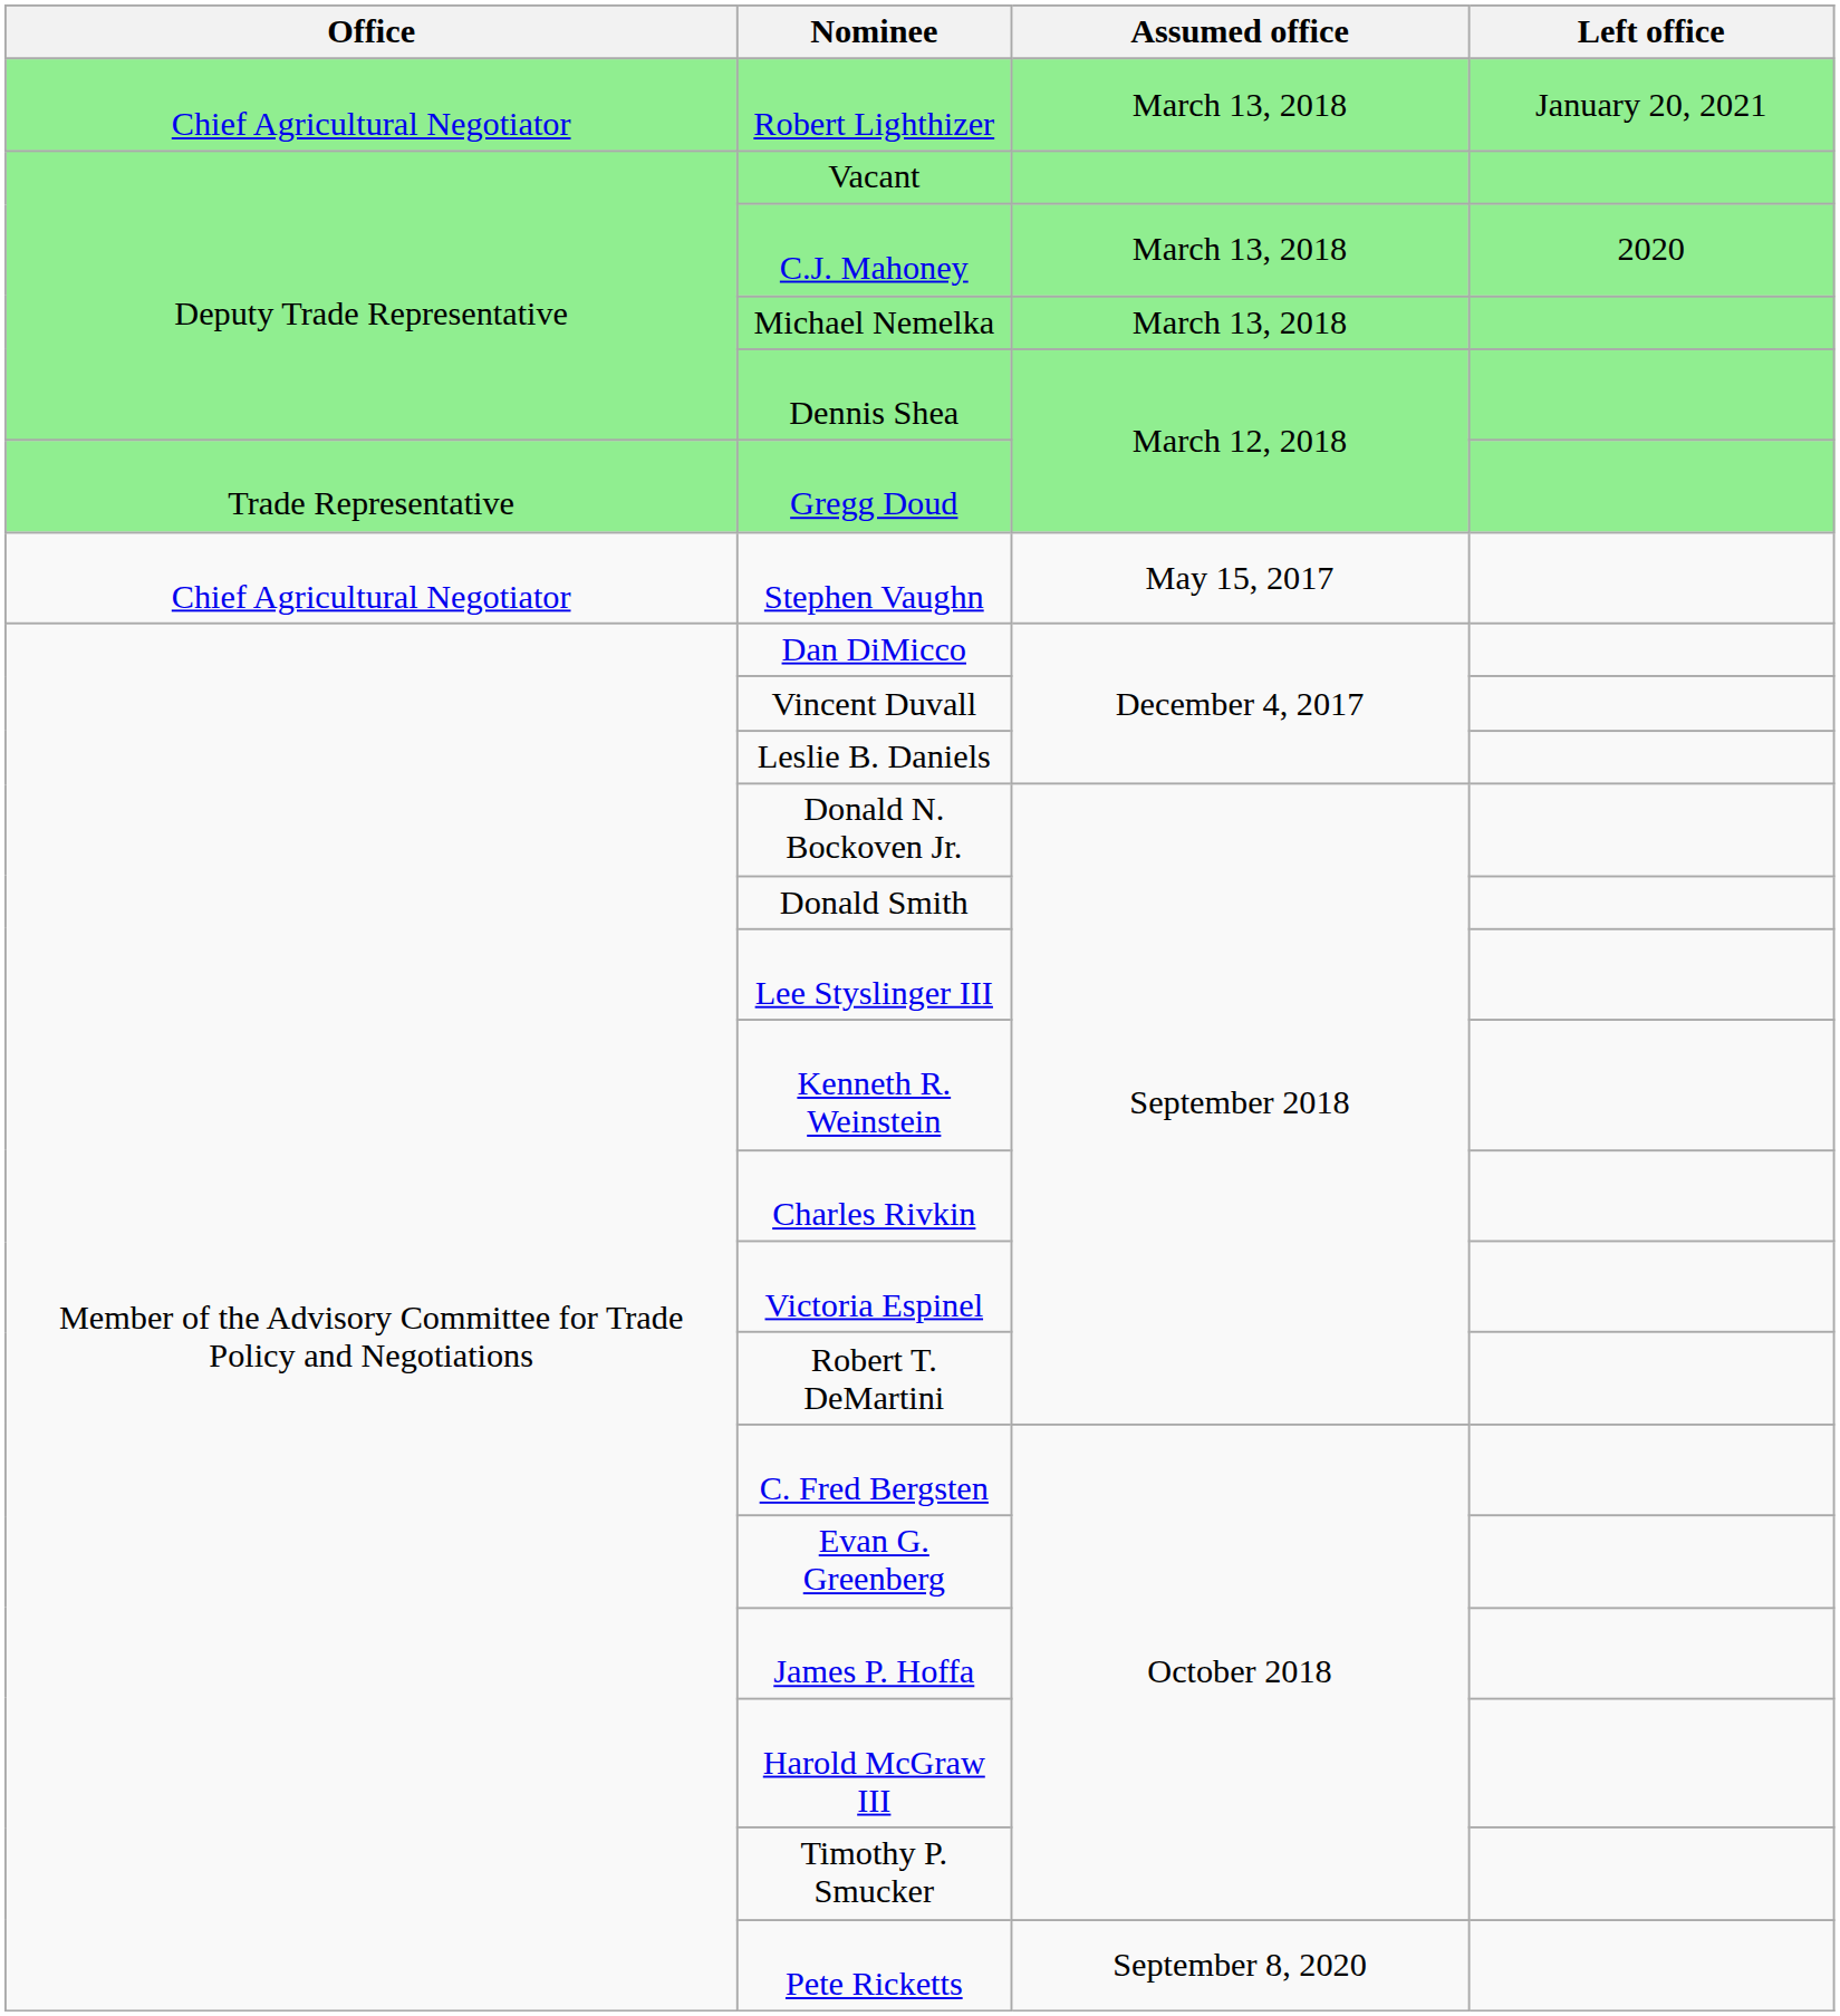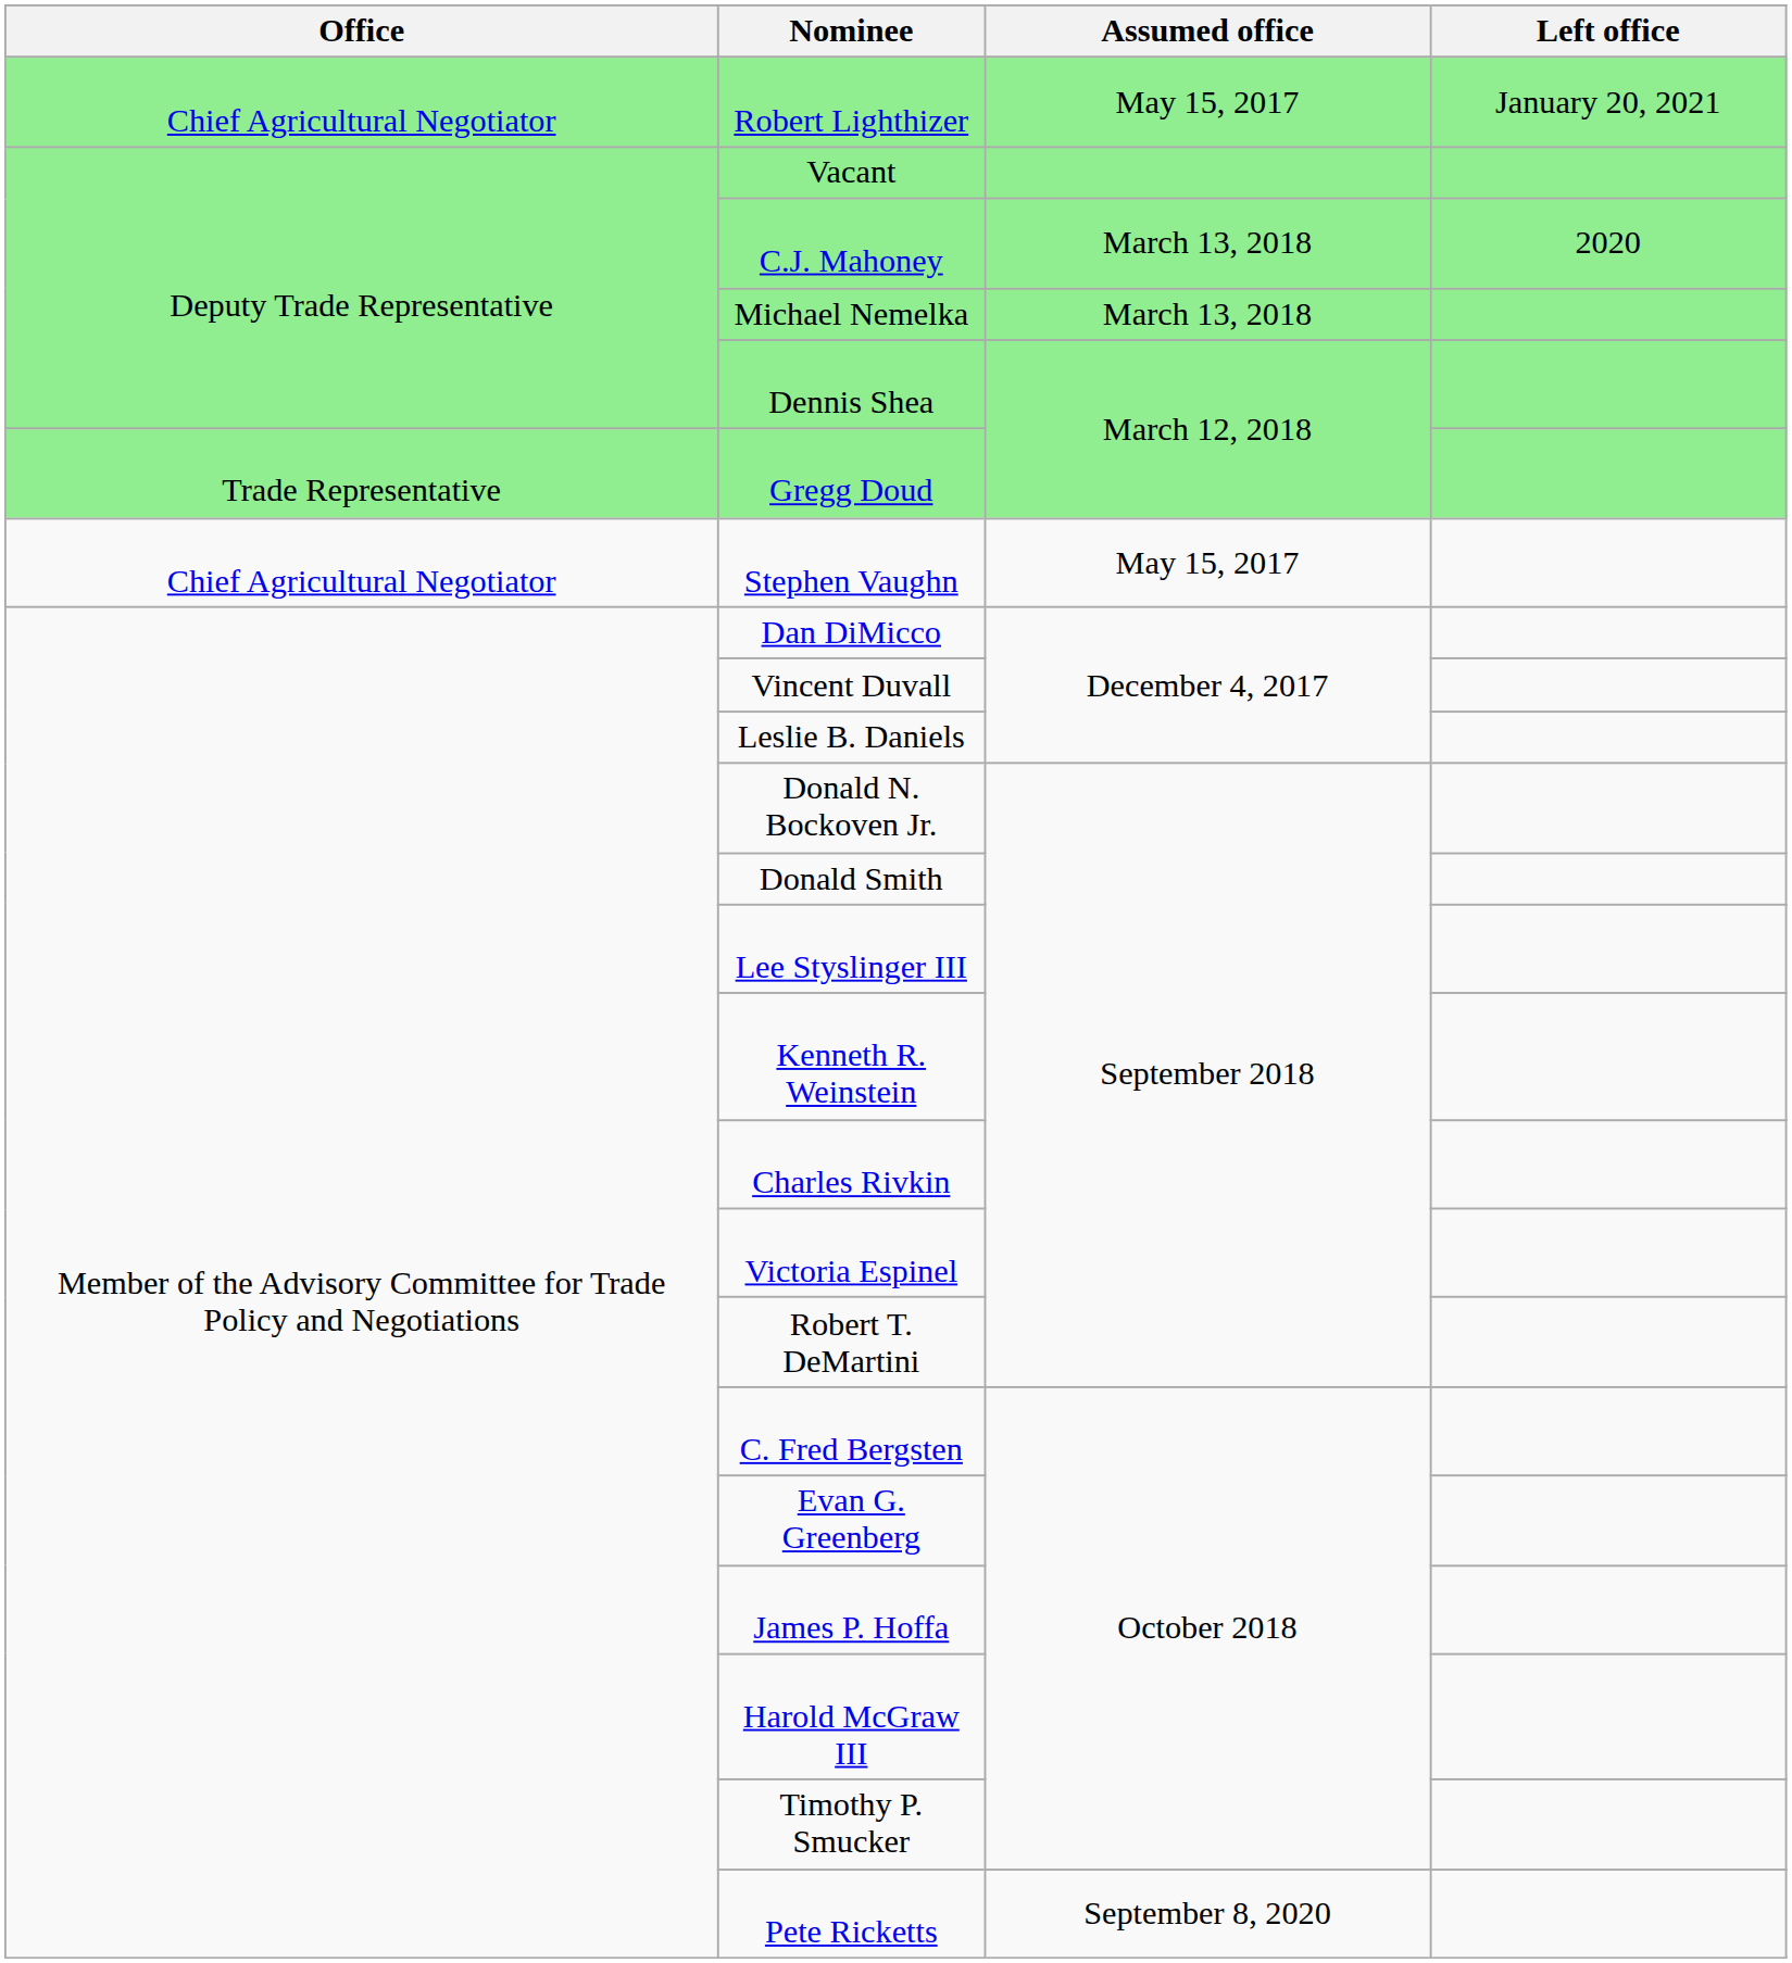Robert Lighthizer | Assumed office: March 13, 2018 -> May 15, 2017
